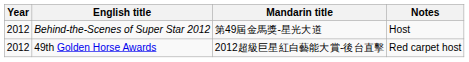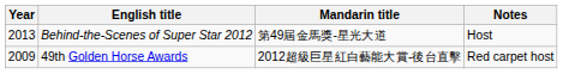Behind-the-Scenes of Super Star 2012 | Year: 2012 -> 2013
49th Golden Horse Awards | Year: 2012 -> 2009
